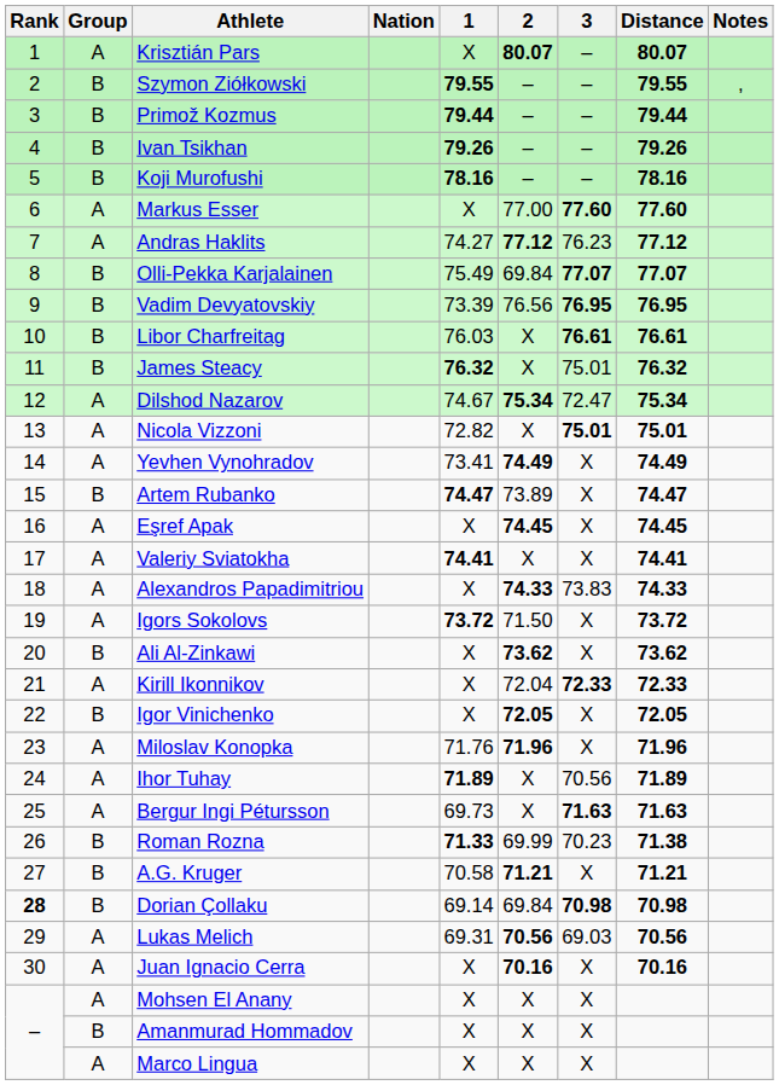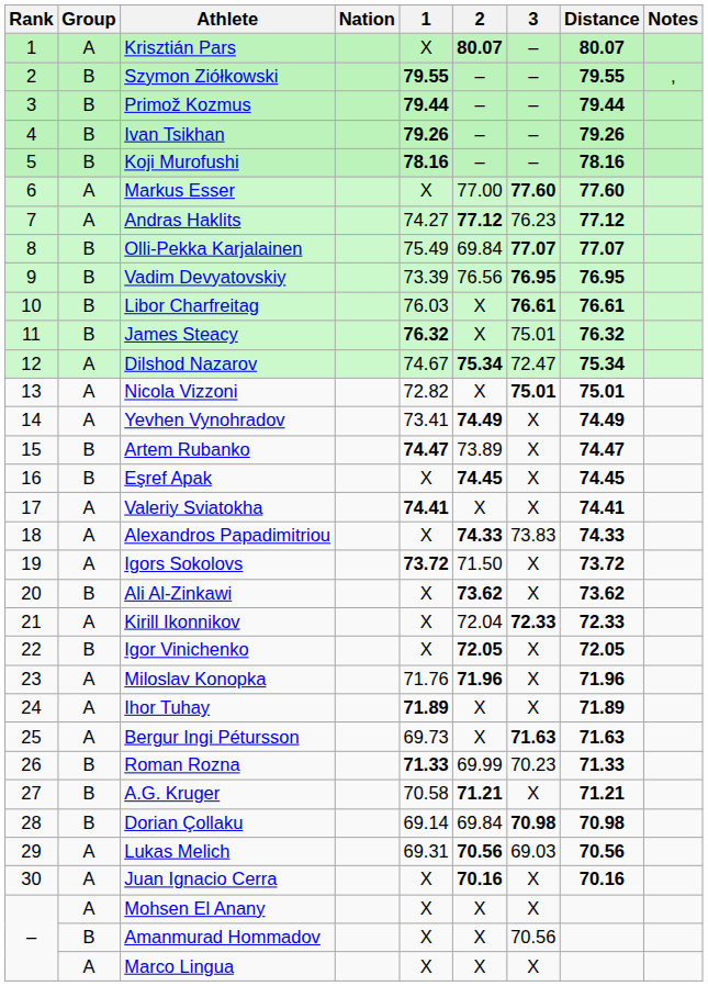Eşref Apak | Group: A -> B
Ihor Tuhay | 3: 70.56 -> X
Roman Rozna | Distance: 71.38 -> 71.33
Dorian Çollaku | Rank: bold -> normal
Amanmurad Hommadov | 3: X -> 70.56
